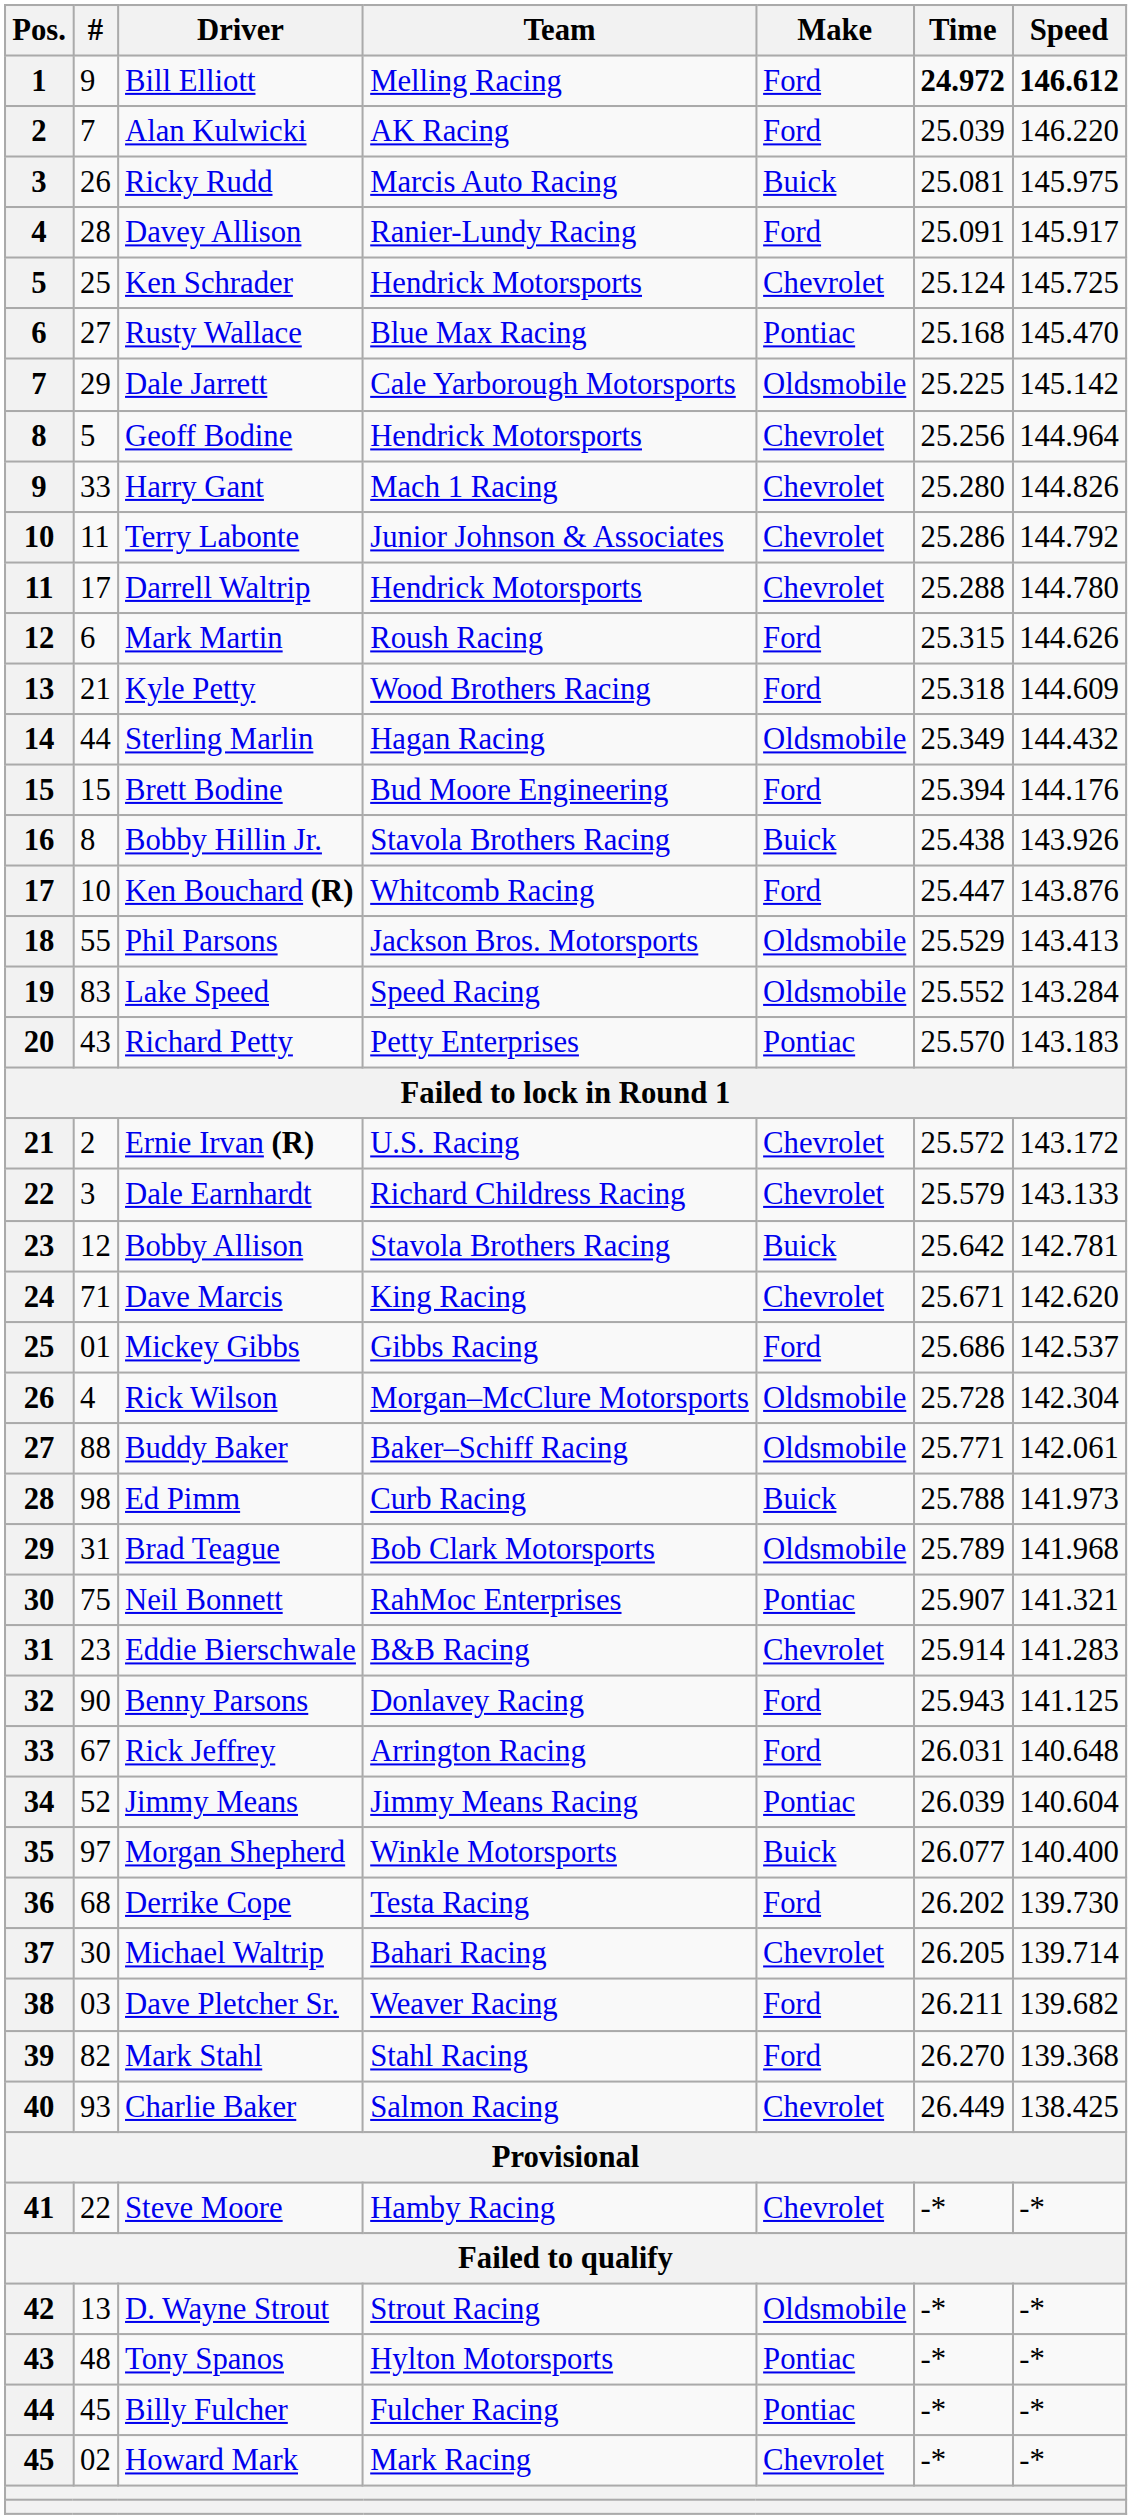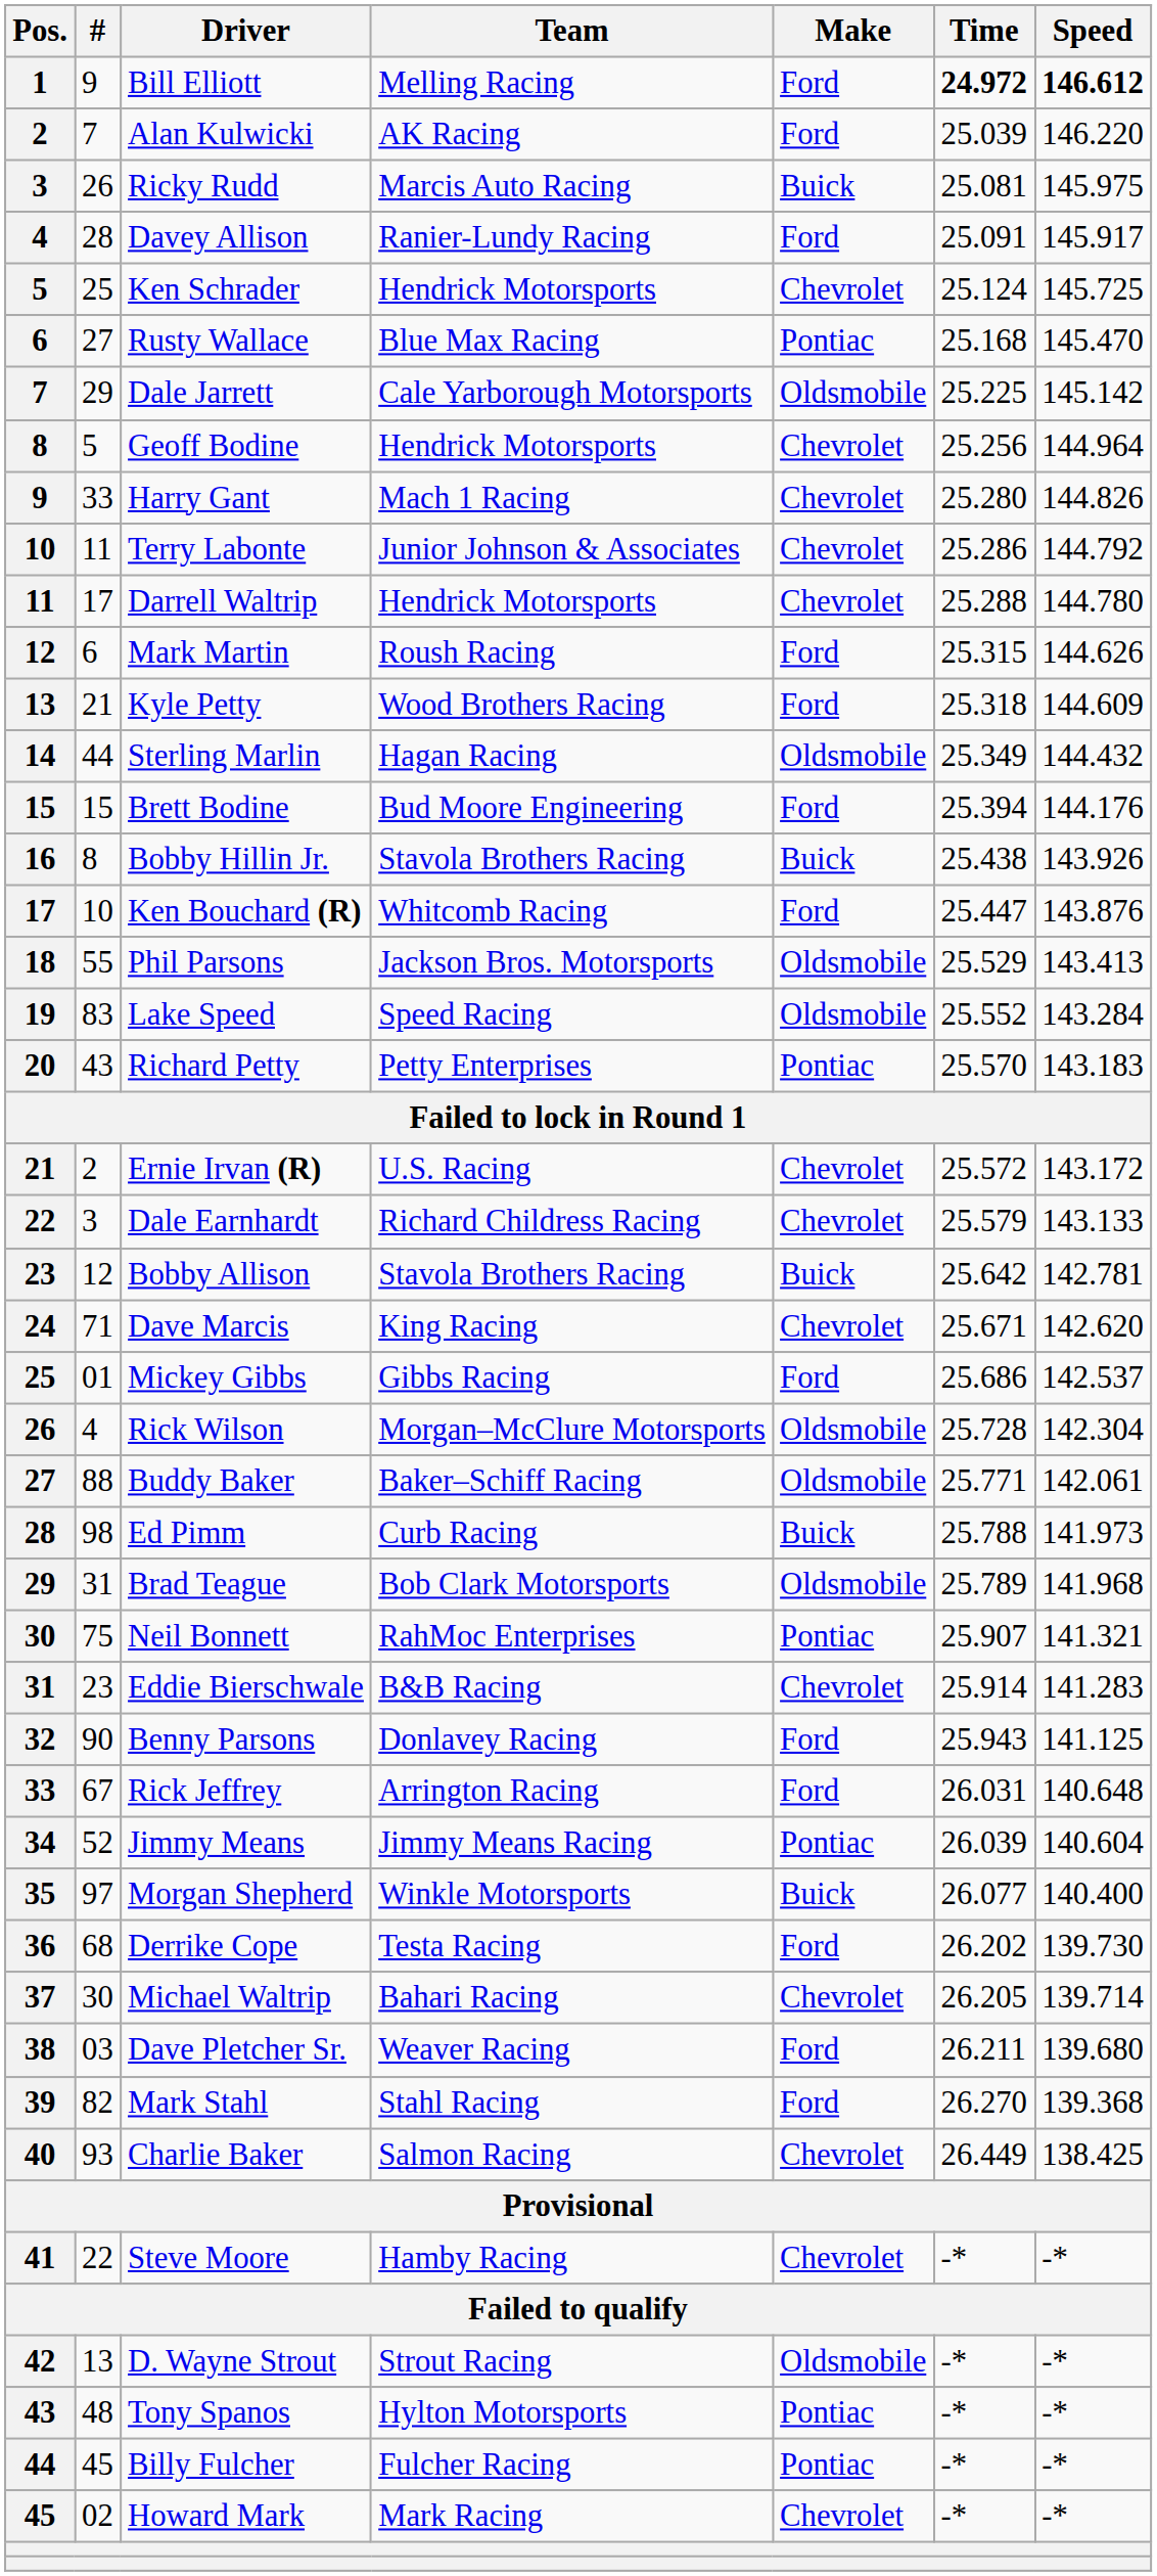Dave Pletcher Sr. | Speed: 139.682 -> 139.680
